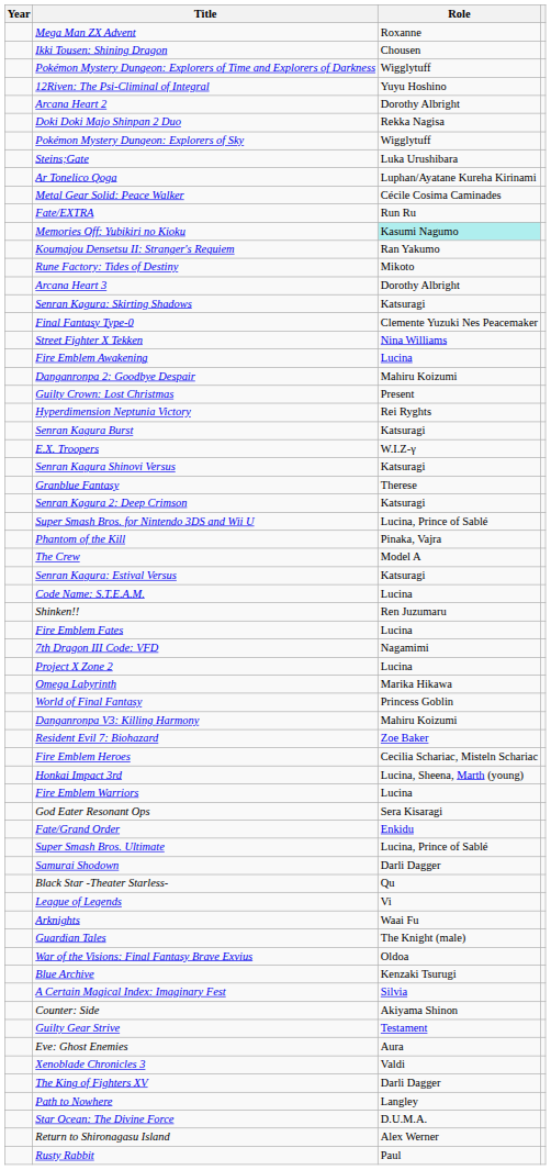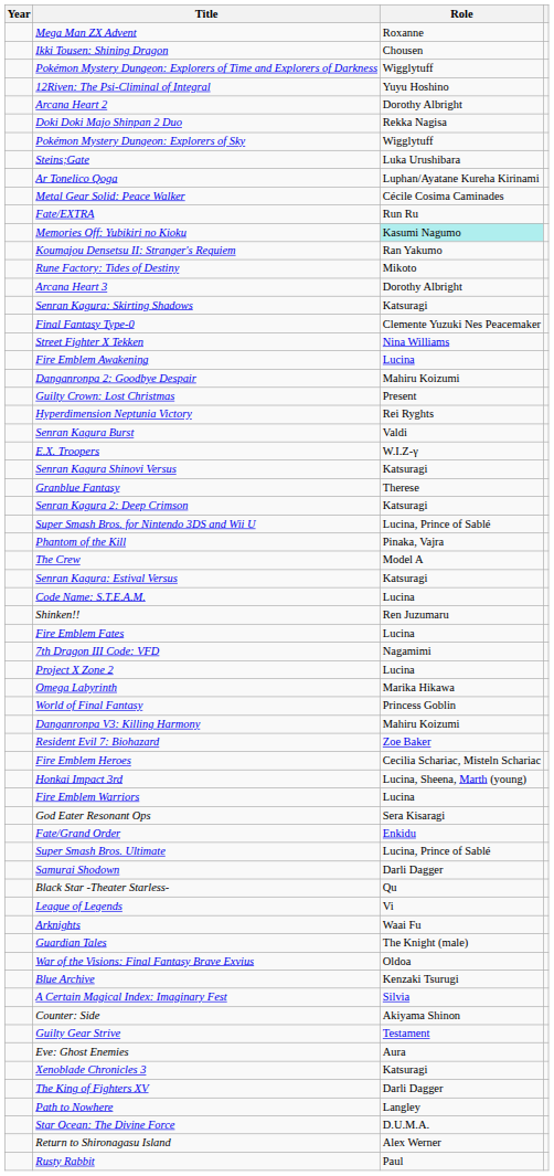Senran Kagura Burst | Role: Katsuragi -> Valdi
Xenoblade Chronicles 3 | Role: Valdi -> Katsuragi
